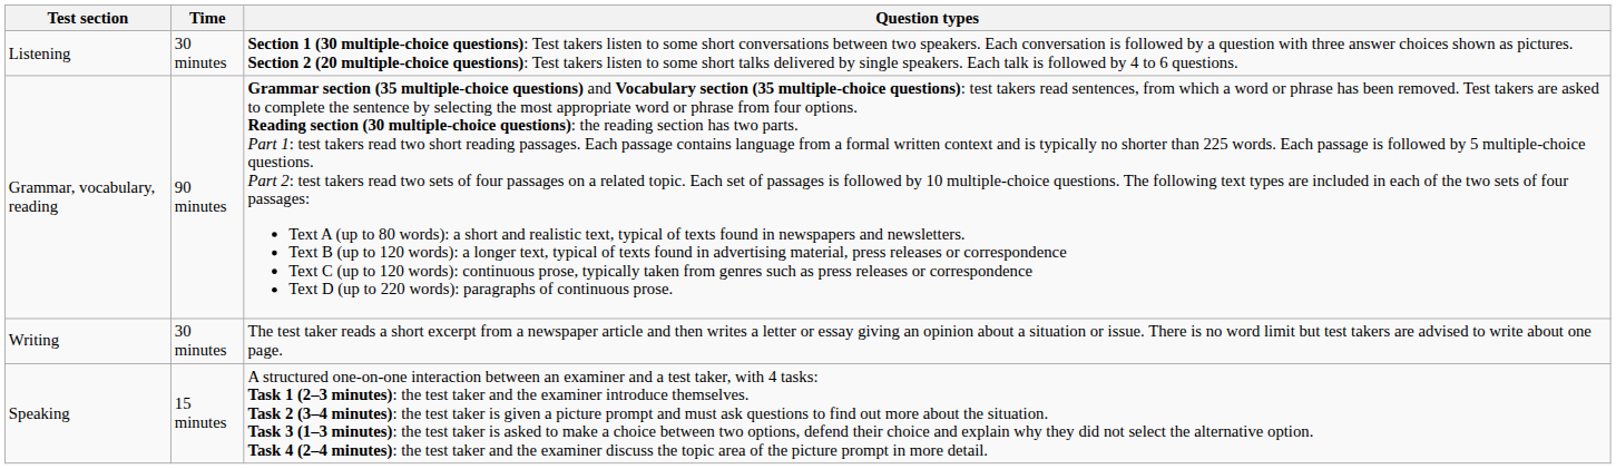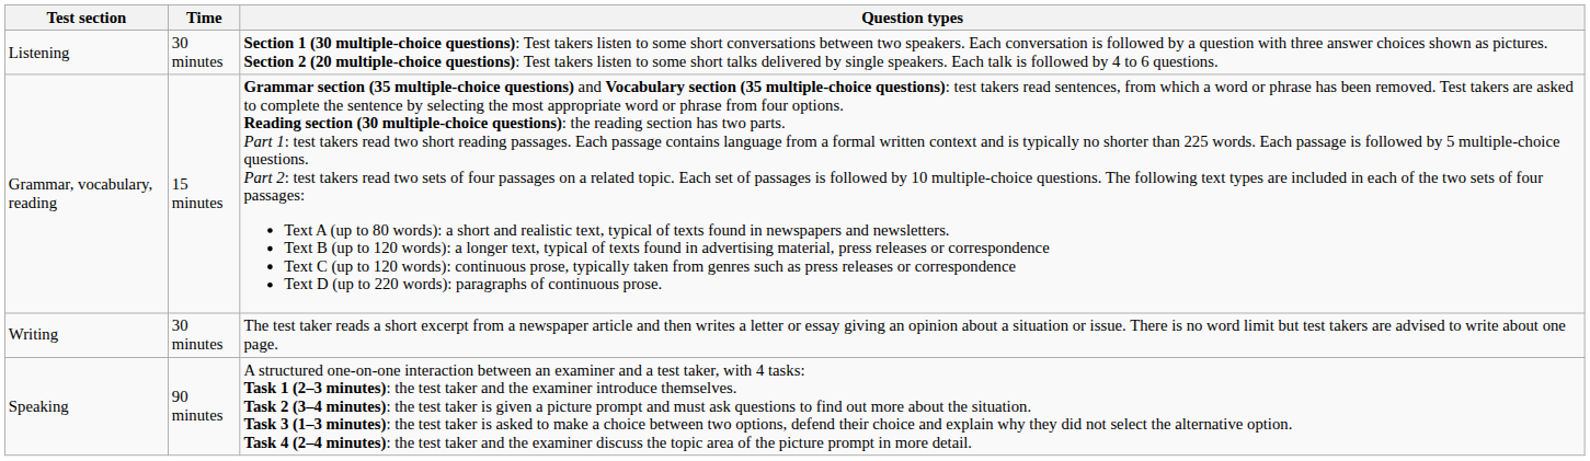Grammar, vocabulary, reading | Time: 90 minutes -> 15 minutes
Speaking | Time: 15 minutes -> 90 minutes
